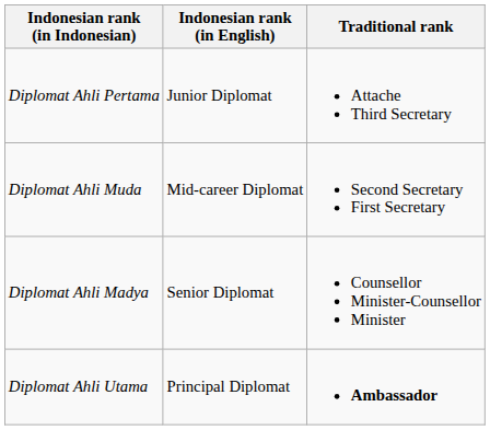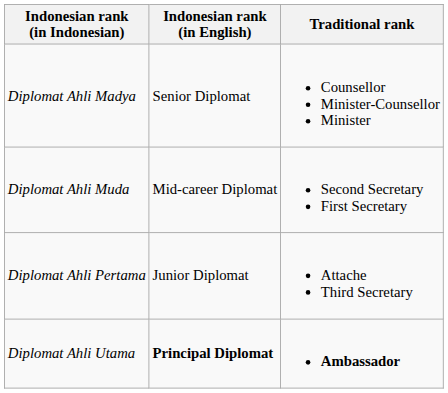rows swapped: Diplomat Ahli Pertama <-> Diplomat Ahli Madya
Diplomat Ahli Utama | Indonesian rank (in English): normal -> bold
